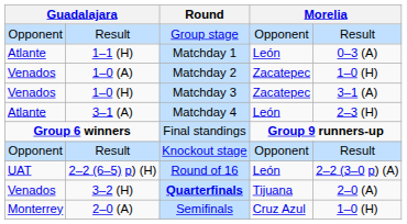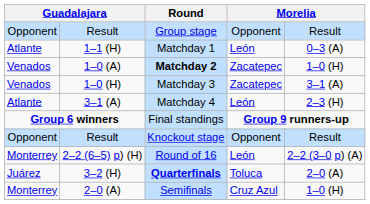1–0 (A) | Round: normal -> bold
2–2 (6–5) p) (H) | column 1: UAT -> Monterrey
3–2 (H) | column 1: Venados -> Juárez
3–2 (H) | column 6: Tijuana -> Toluca
